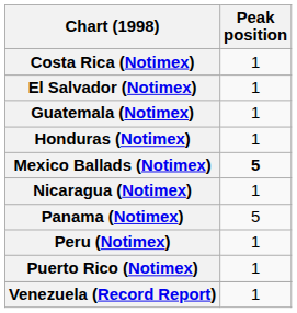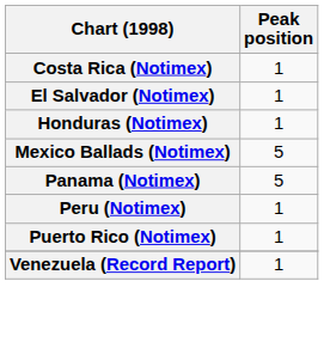- row: Guatemala (Notimex) | 1
Mexico Ballads (Notimex) | Peak position: bold -> normal
- row: Nicaragua (Notimex) | 1
